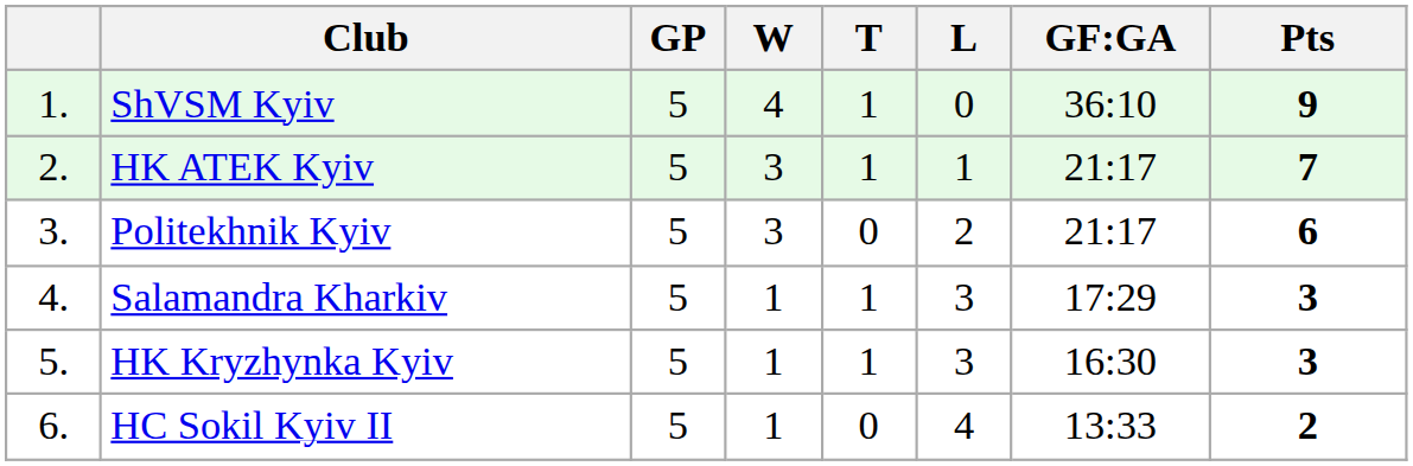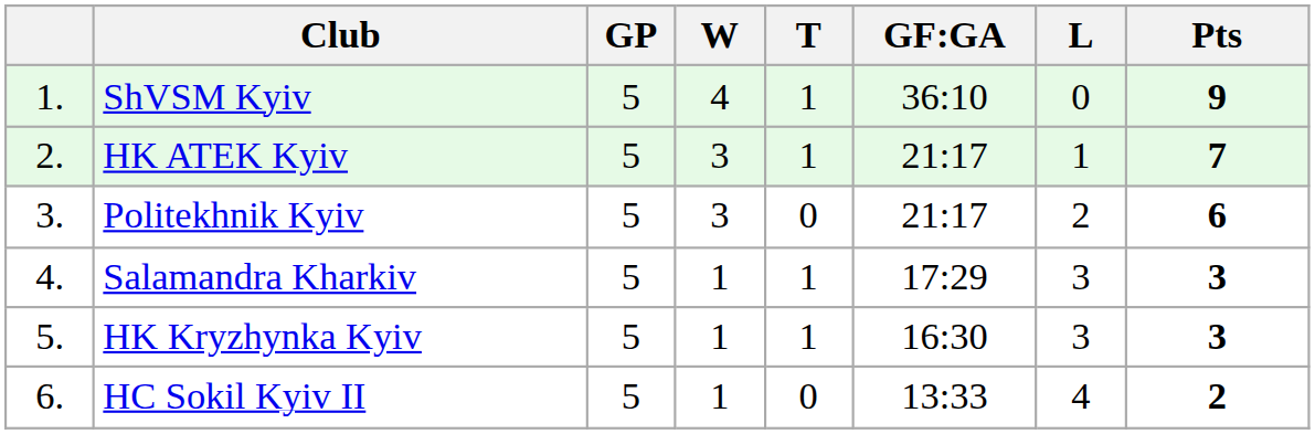columns swapped: L <-> GF:GA
